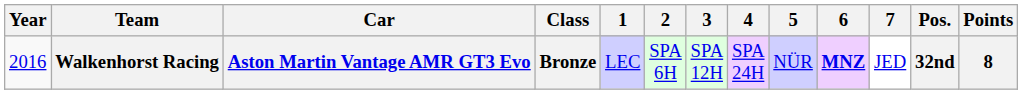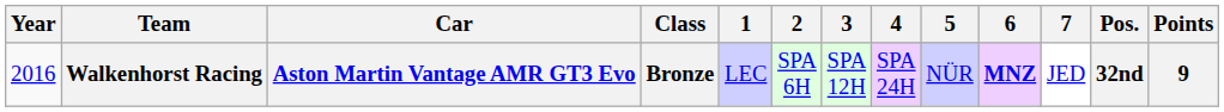Walkenhorst Racing | Points: 8 -> 9
